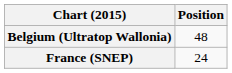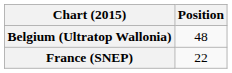France (SNEP) | Position: 24 -> 22
